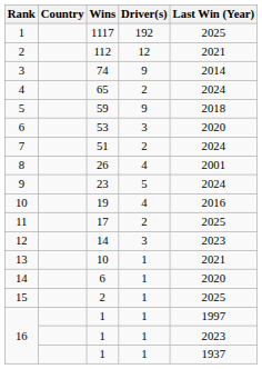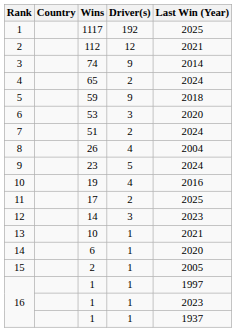8 | Last Win (Year): 2001 -> 2004
15 | Last Win (Year): 2025 -> 2005
